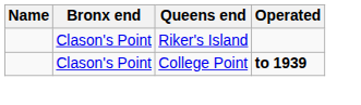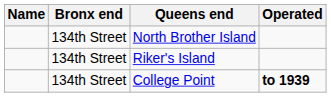+ row: 134th Street | North Brother Island
Riker's Island | Bronx end: Clason's Point -> 134th Street
College Point | Bronx end: Clason's Point -> 134th Street
